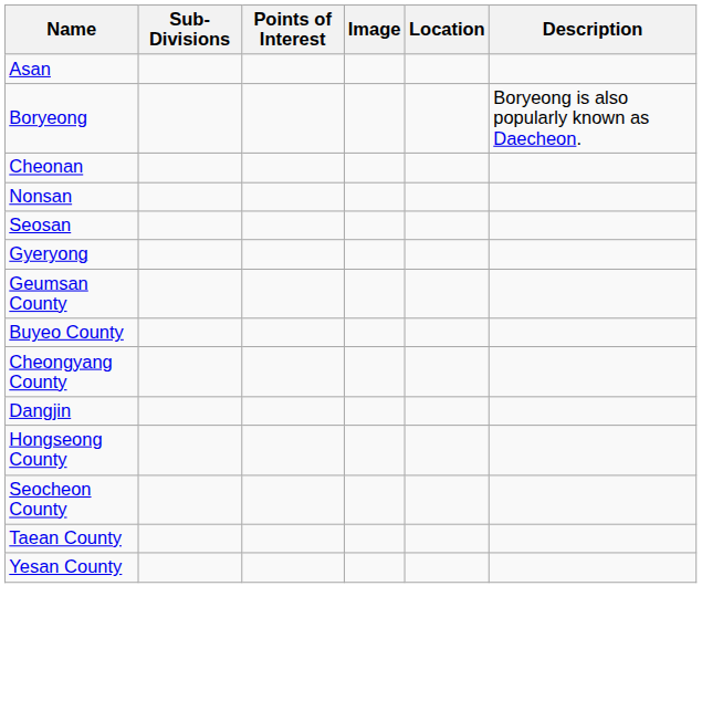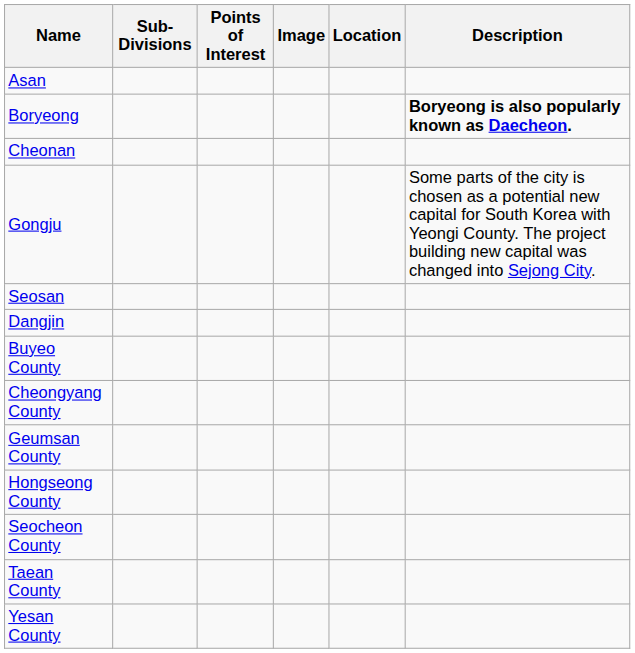Boryeong | Description: normal -> bold
+ row: Gongju | Some parts of the city is chosen as a potential new capital for South Korea with Yeongi County. The project building new capital was changed into Sejong City.
- row: Nonsan
- row: Gyeryong
rows swapped: Dangjin <-> Geumsan County
